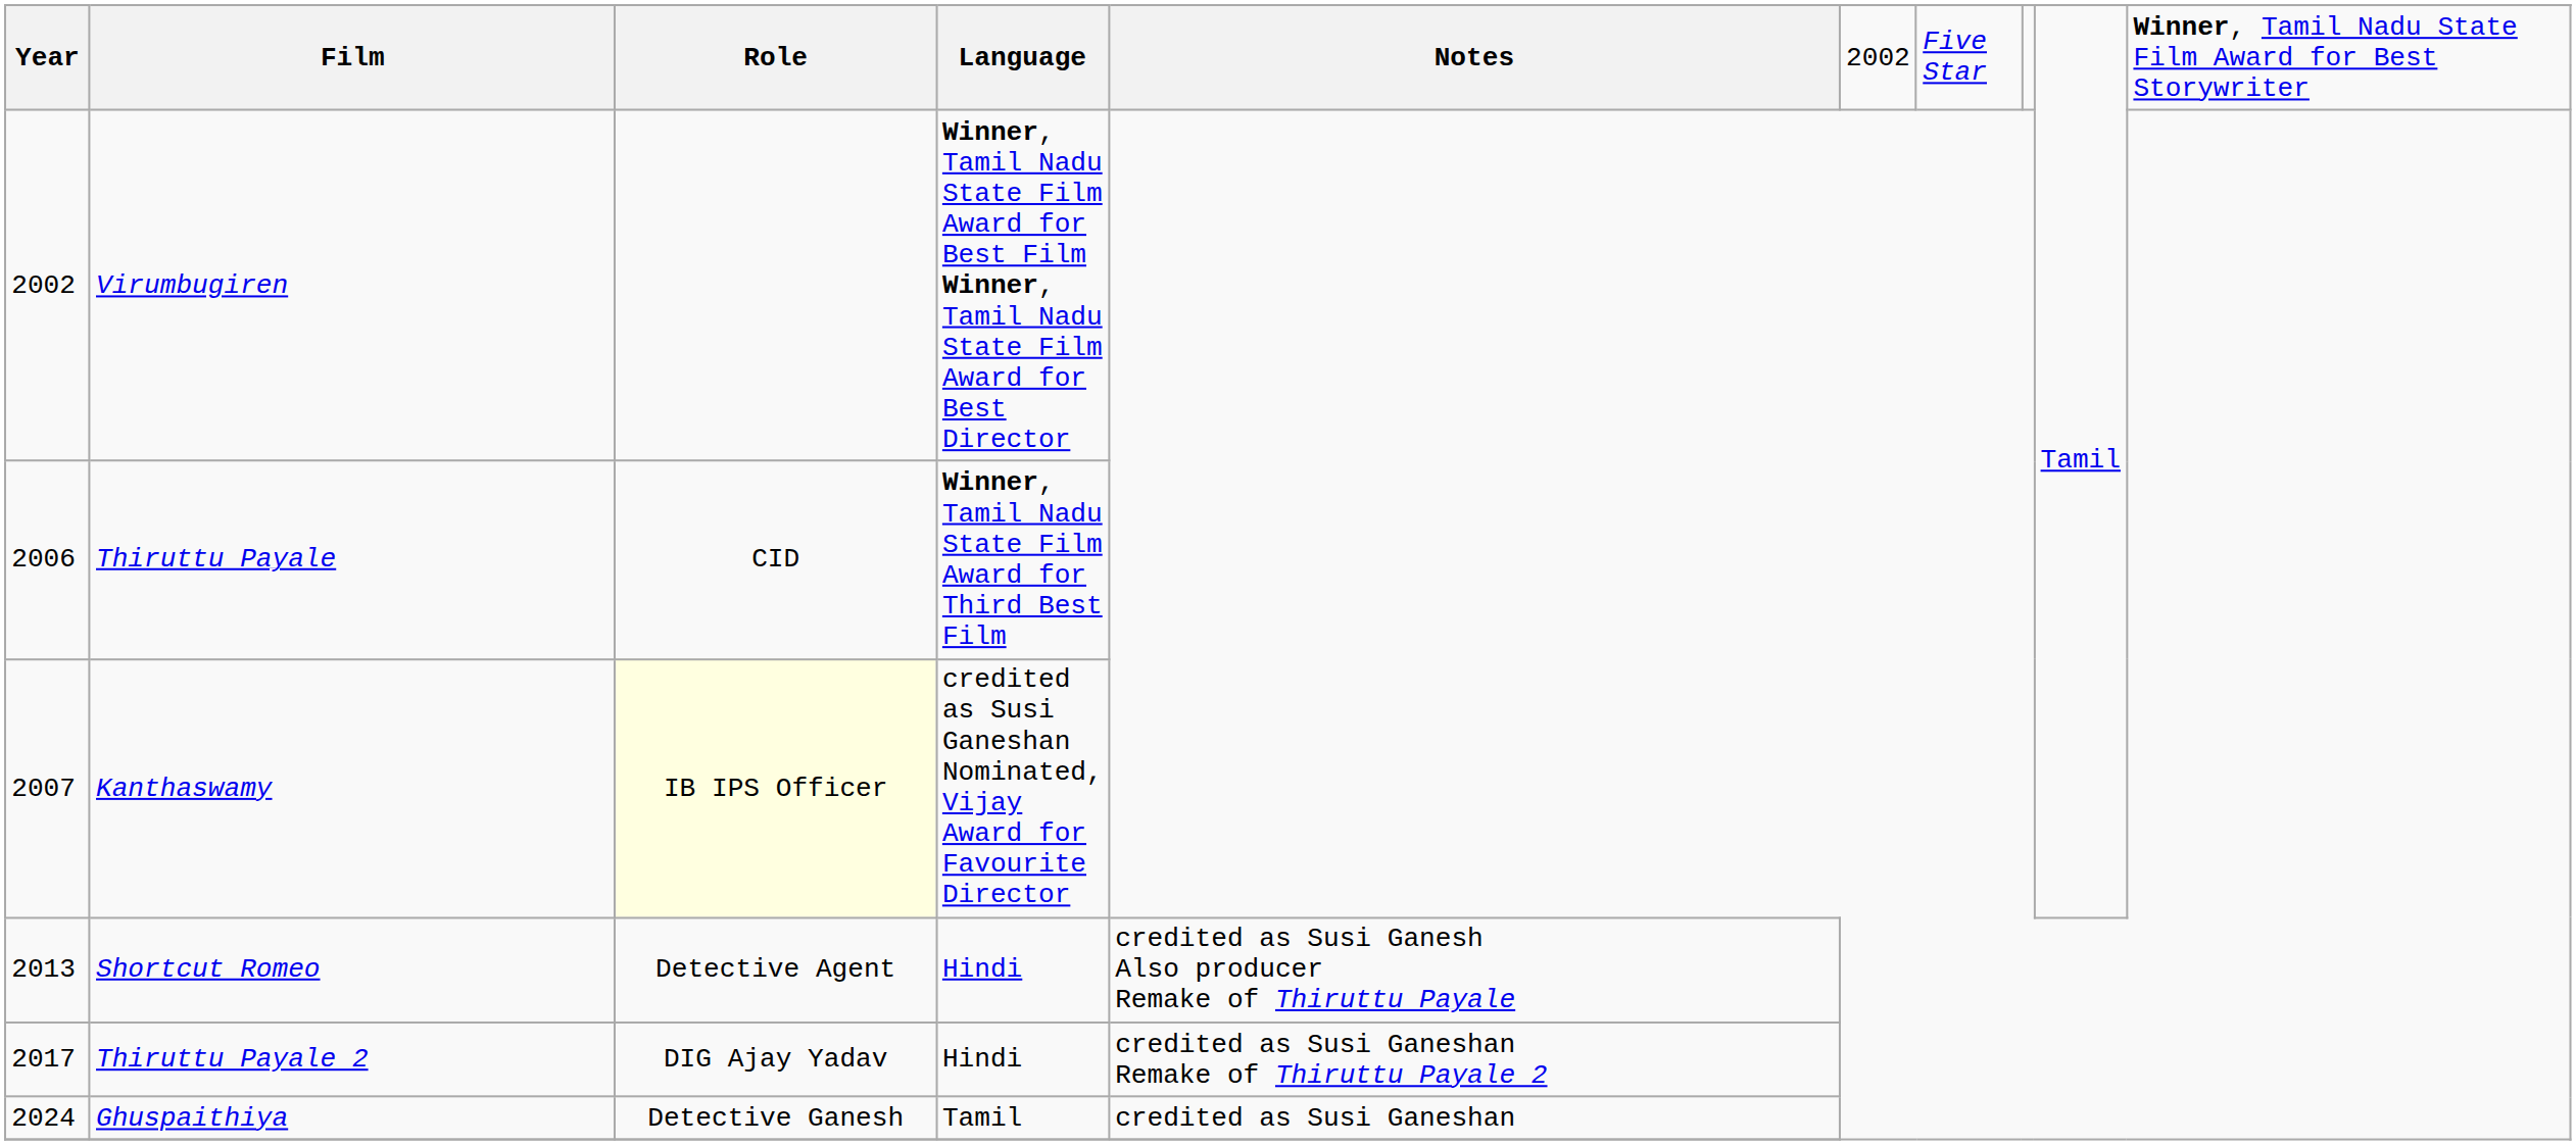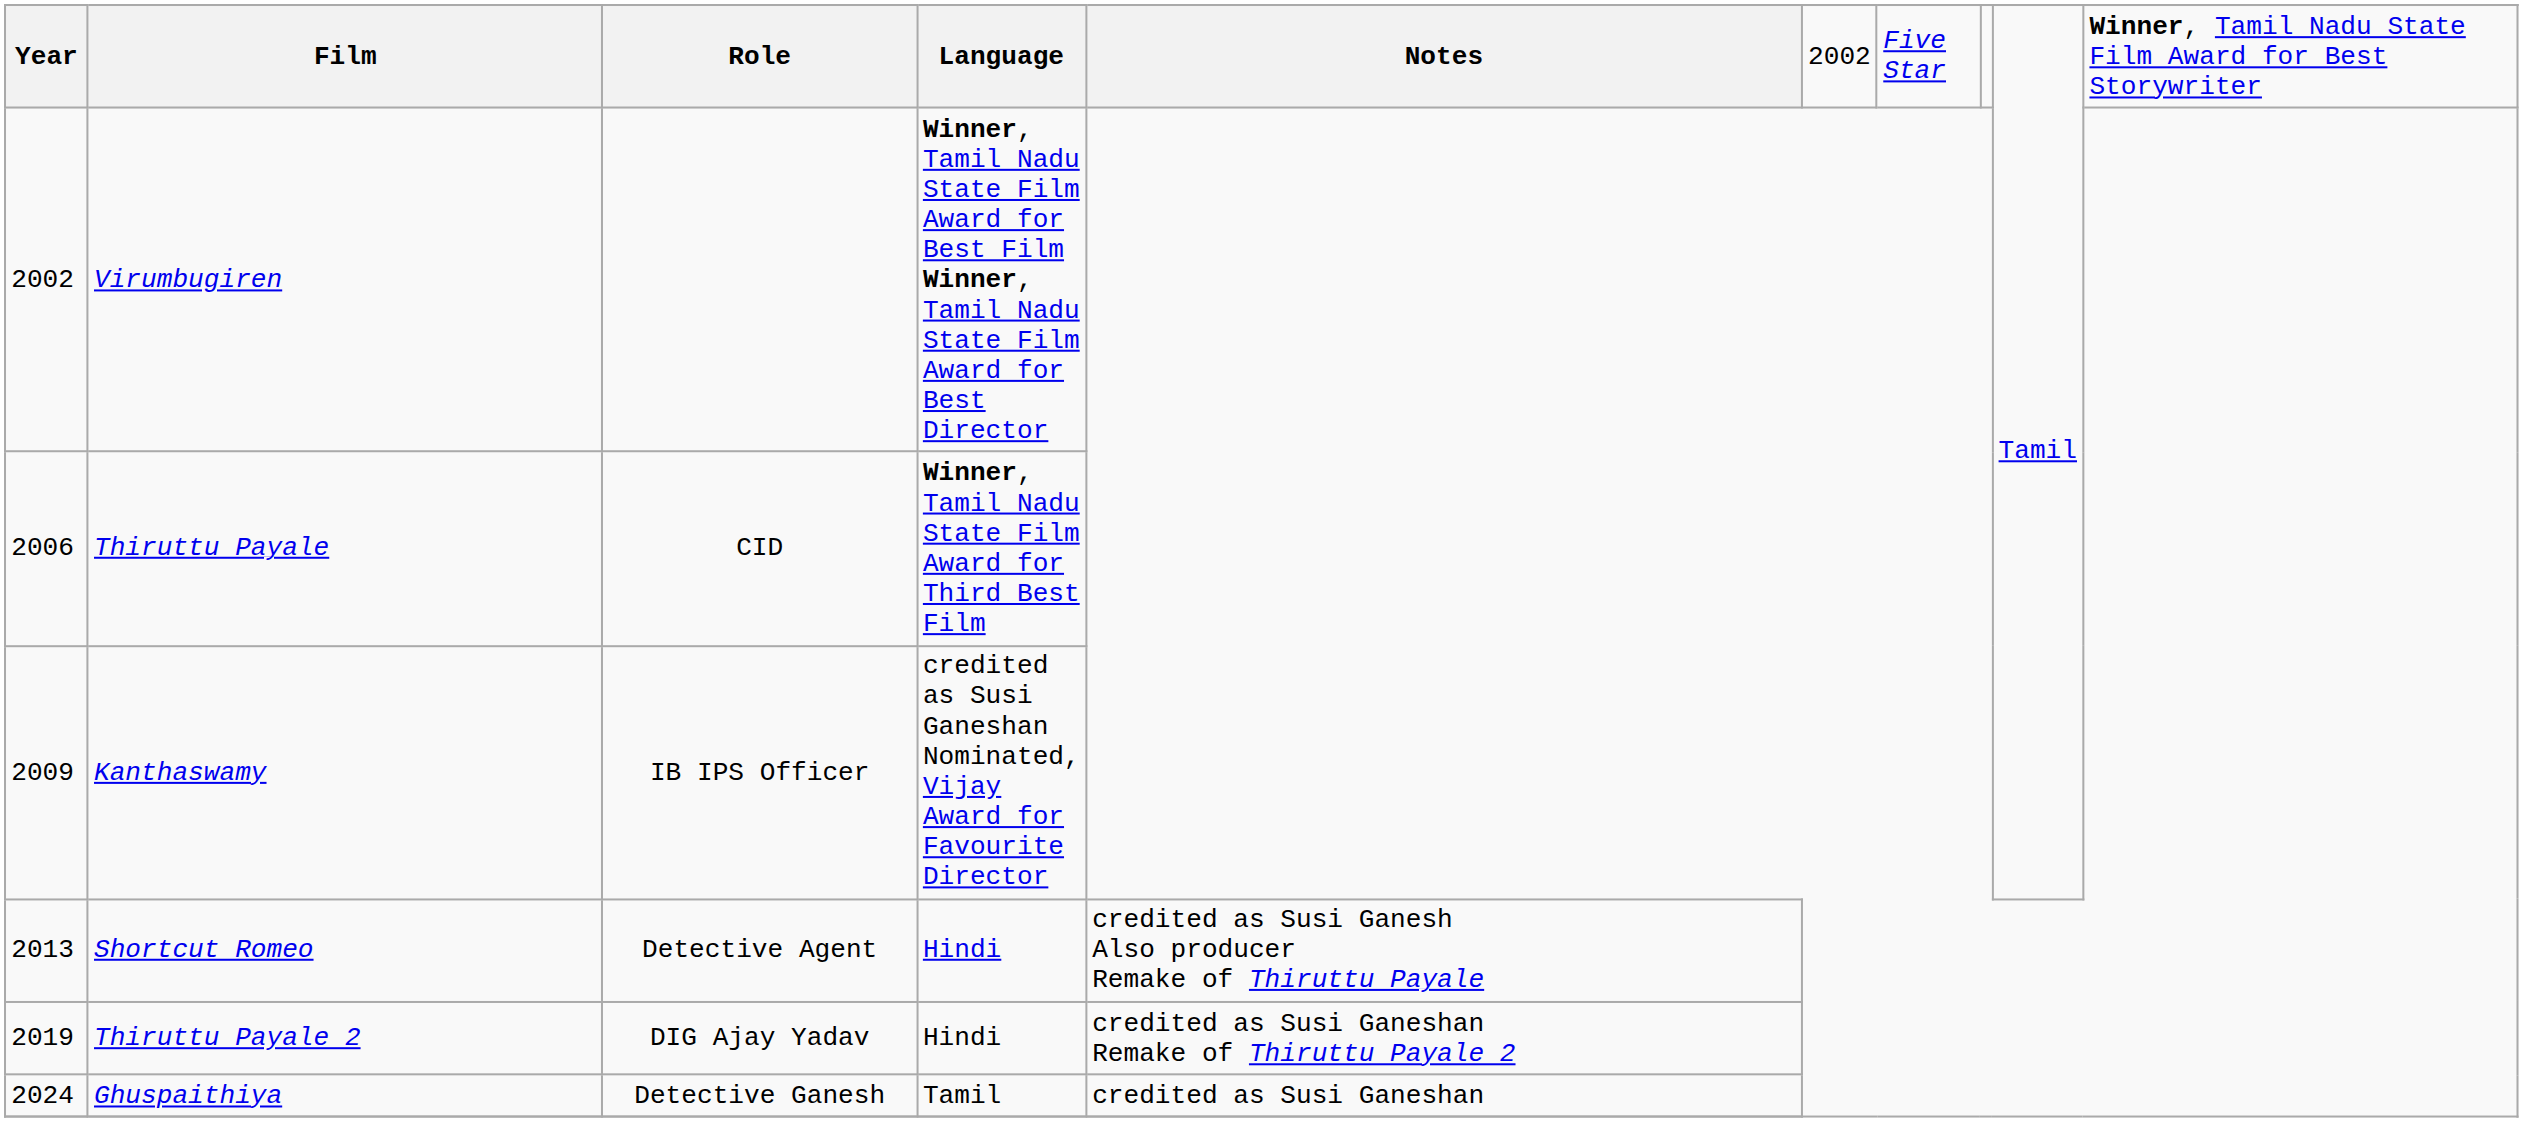Kanthaswamy | Year: 2007 -> 2009
Kanthaswamy | Role: lightyellow background -> no background
Thiruttu Payale 2 | Year: 2017 -> 2019
